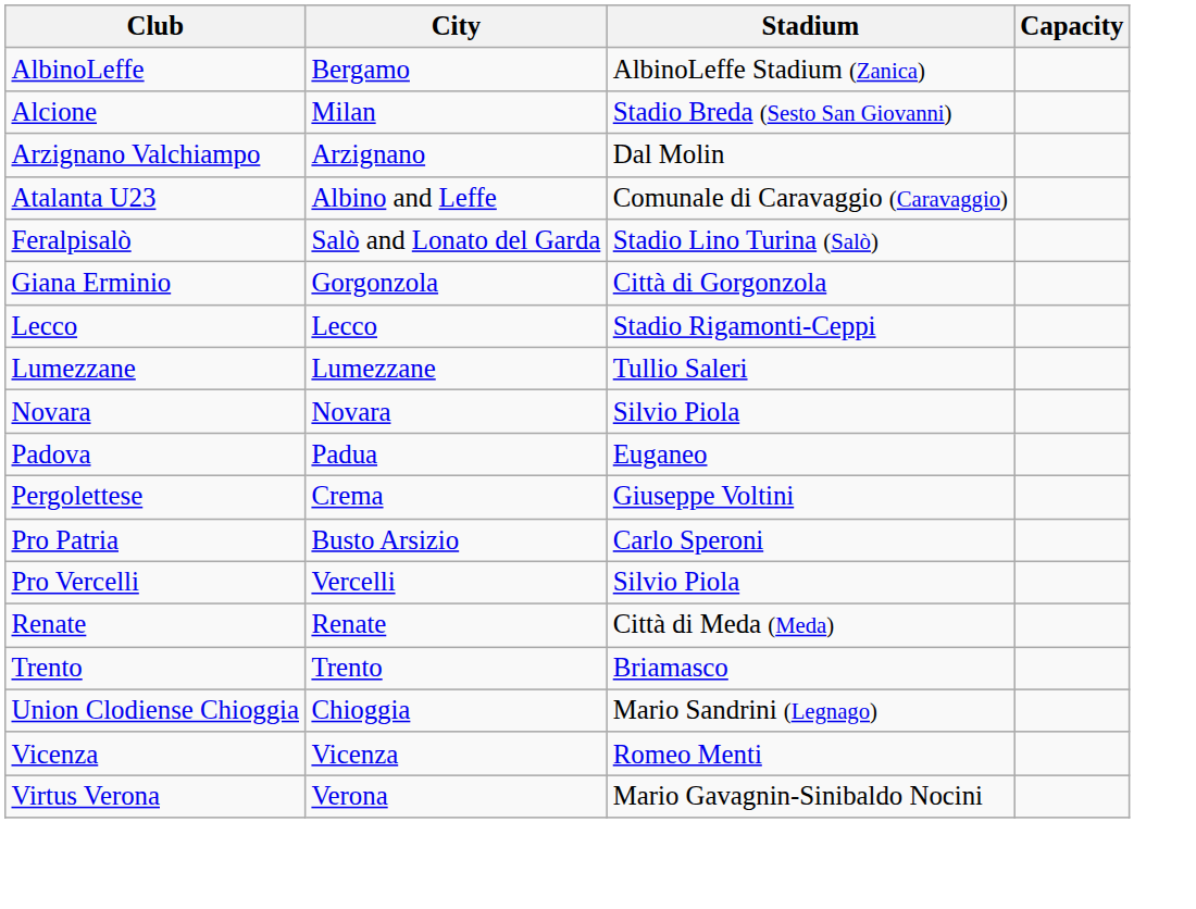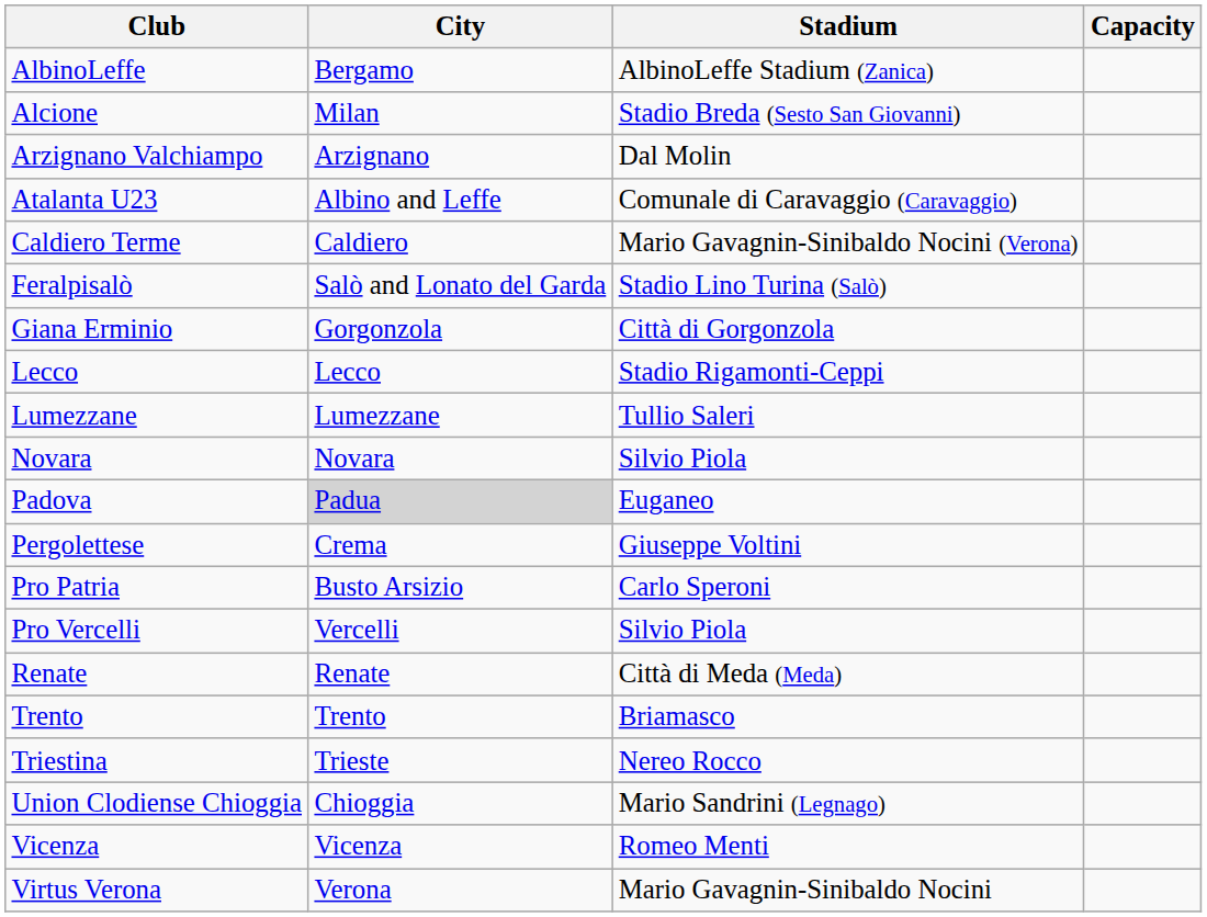+ row: Caldiero Terme | Caldiero | Mario Gavagnin-Sinibaldo Nocini (Verona)
Padova | City: no background -> lightgrey background
+ row: Triestina | Trieste | Nereo Rocco
